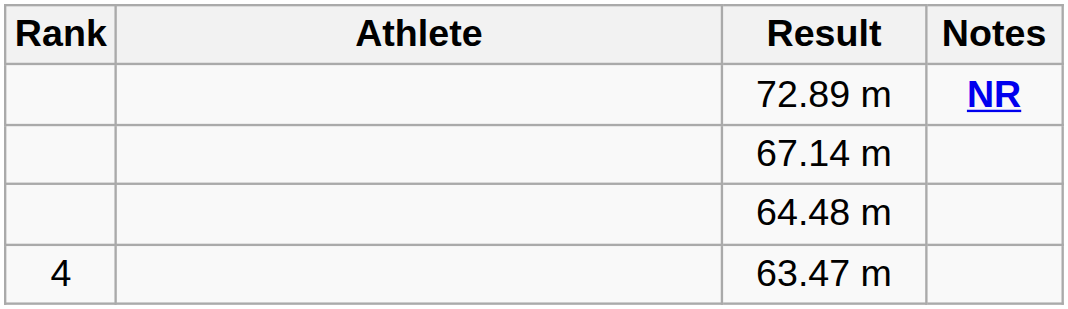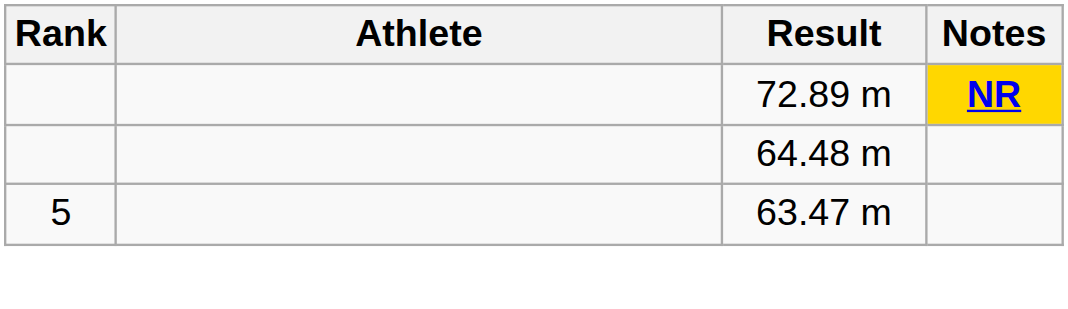72.89 m | Notes: no background -> gold background
- row: 67.14 m
63.47 m | Rank: 4 -> 5
